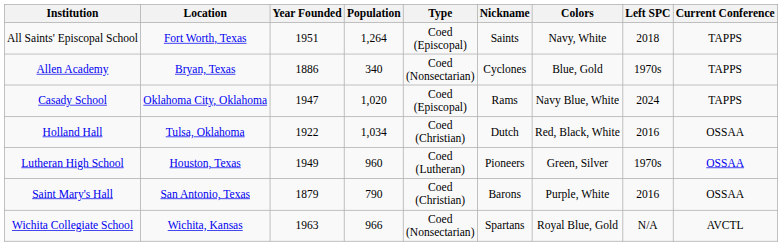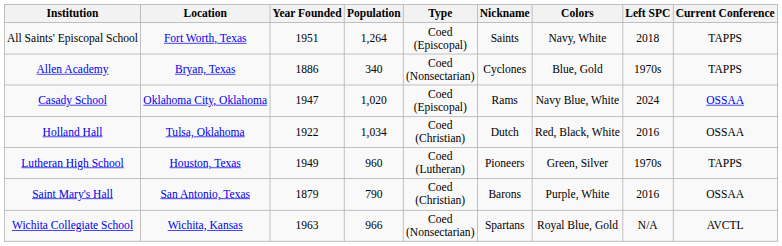Casady School | Current Conference: TAPPS -> OSSAA
Lutheran High School | Current Conference: OSSAA -> TAPPS
